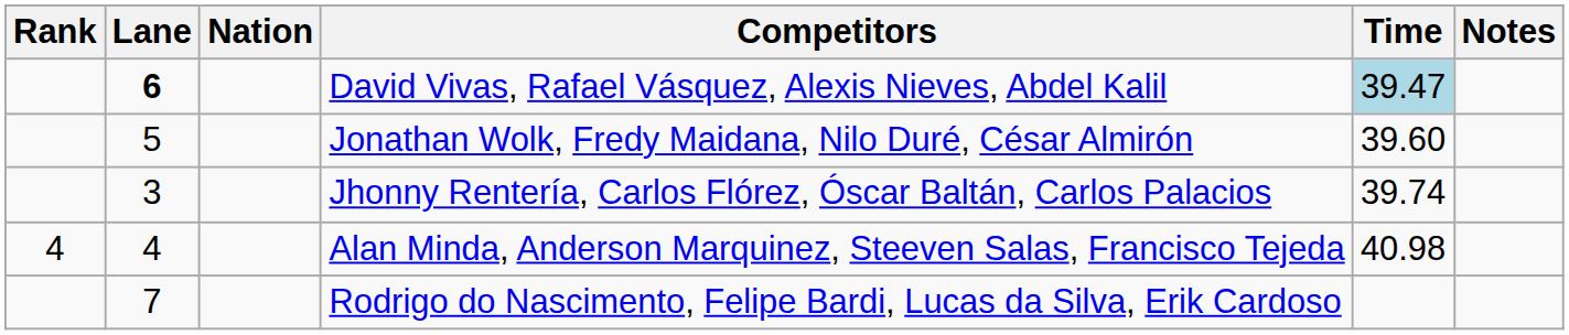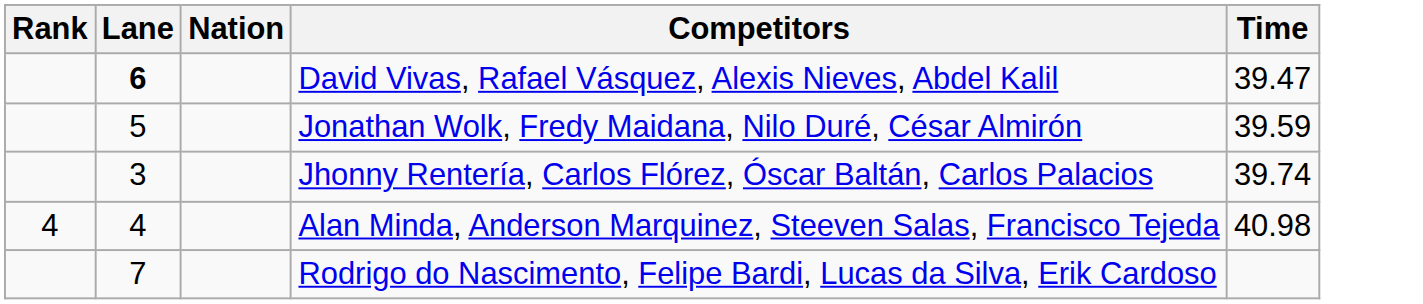- column: Notes
David Vivas, Rafael Vásquez, Alexis Nieves, Abdel Kalil | Time: lightblue background -> no background
Jonathan Wolk, Fredy Maidana, Nilo Duré, César Almirón | Time: 39.60 -> 39.59
